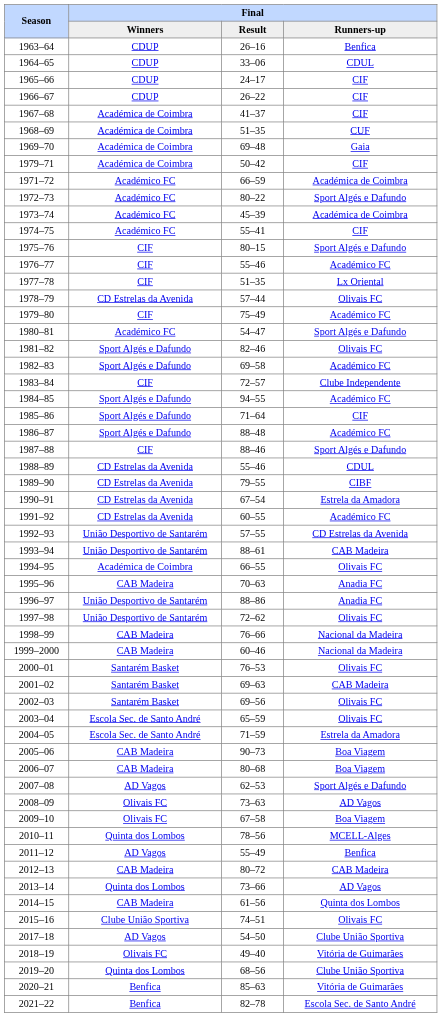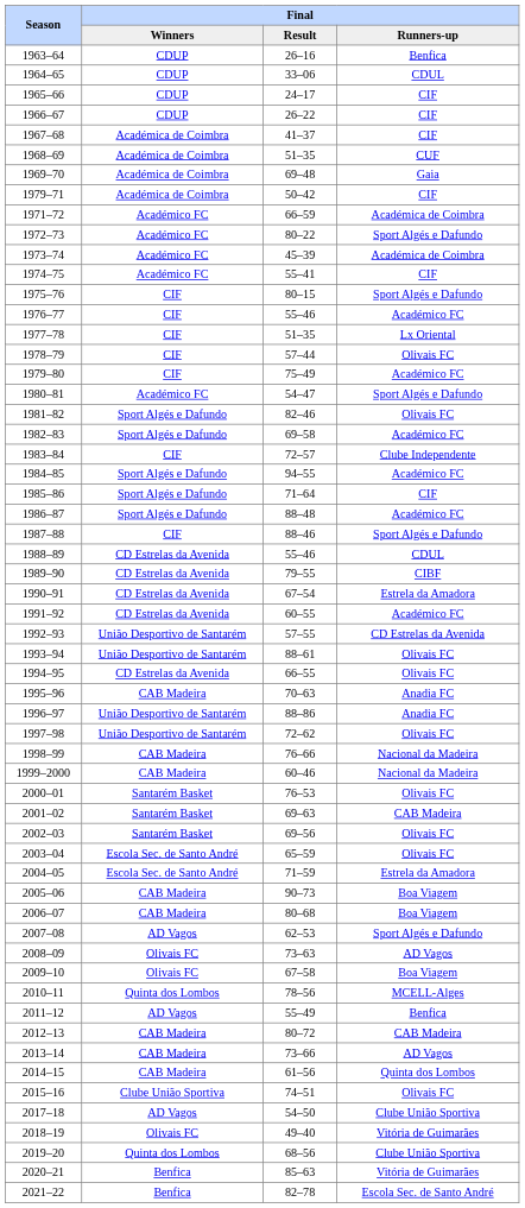1978–79 | Final / Winners: CD Estrelas da Avenida -> CIF
1993–94 | Final / Runners-up: CAB Madeira -> Olivais FC
1994–95 | Final / Winners: Académica de Coimbra -> CD Estrelas da Avenida
2013–14 | Final / Winners: Quinta dos Lombos -> CAB Madeira
